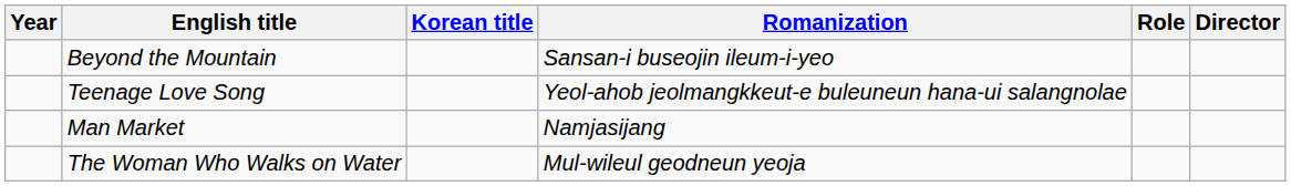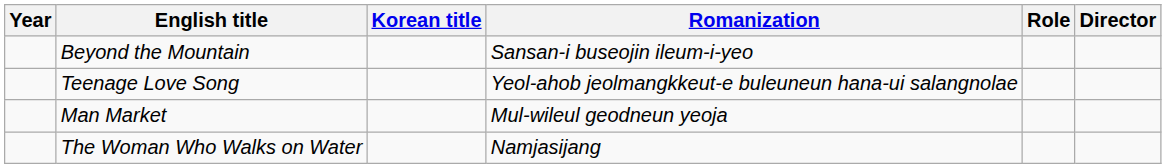Man Market | Romanization: Namjasijang -> Mul-wileul geodneun yeoja
The Woman Who Walks on Water | Romanization: Mul-wileul geodneun yeoja -> Namjasijang
